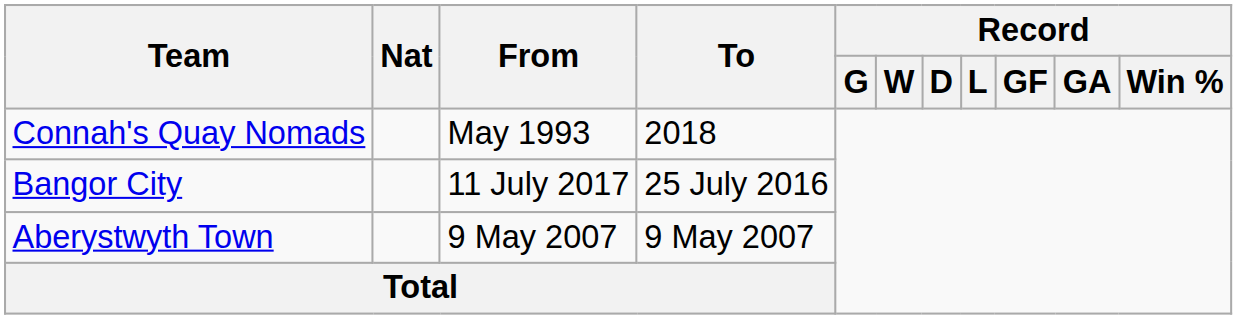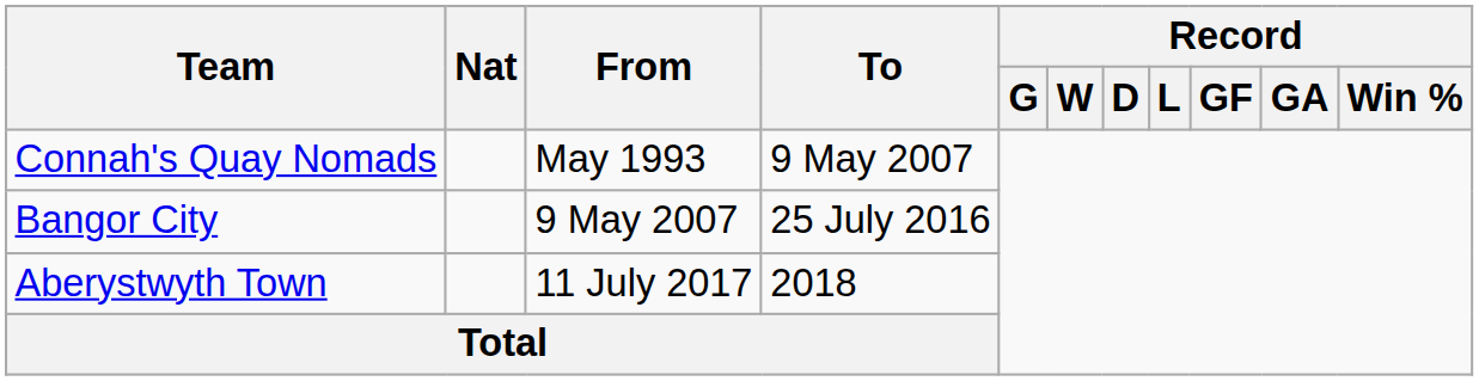Connah's Quay Nomads | To: 2018 -> 9 May 2007
Bangor City | From: 11 July 2017 -> 9 May 2007
Aberystwyth Town | From: 9 May 2007 -> 11 July 2017
Aberystwyth Town | To: 9 May 2007 -> 2018
